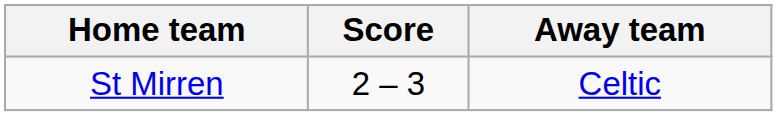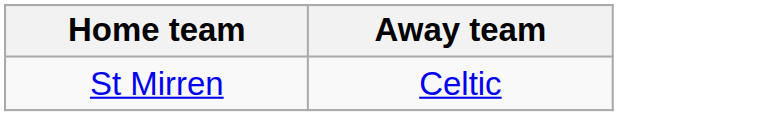- column: Score | 2 – 3
